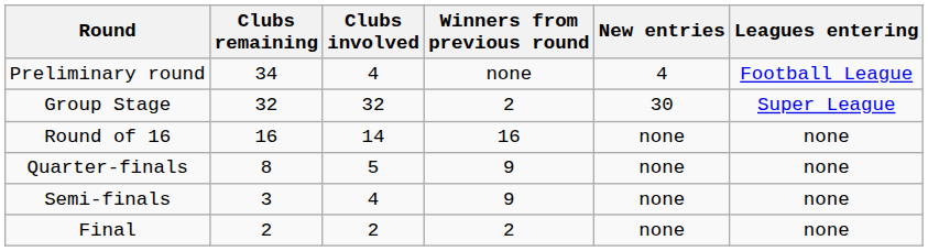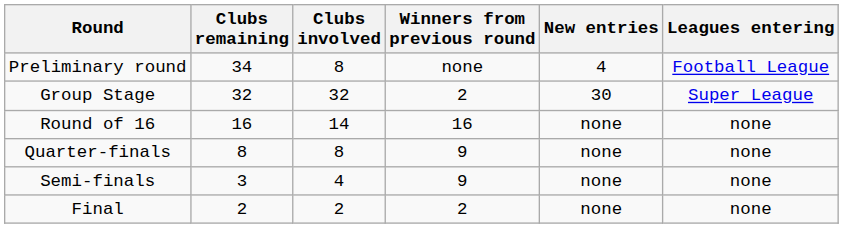Preliminary round | Clubs involved: 4 -> 8
Quarter-finals | Clubs involved: 5 -> 8
